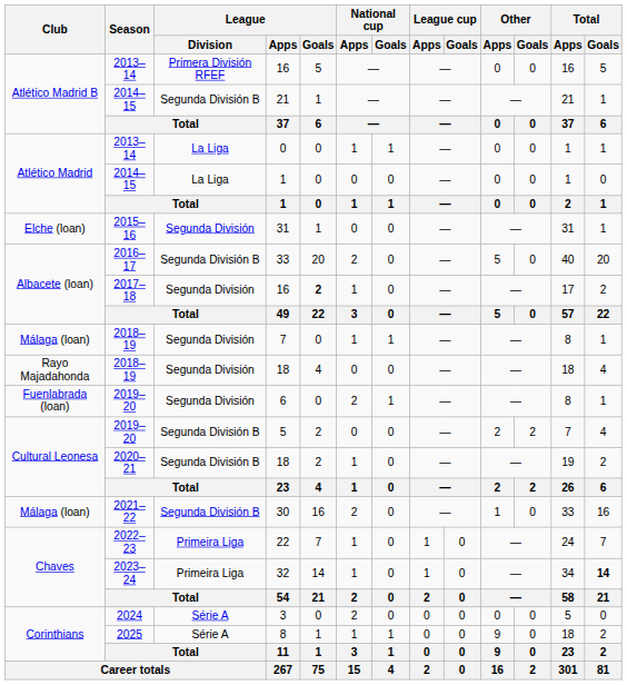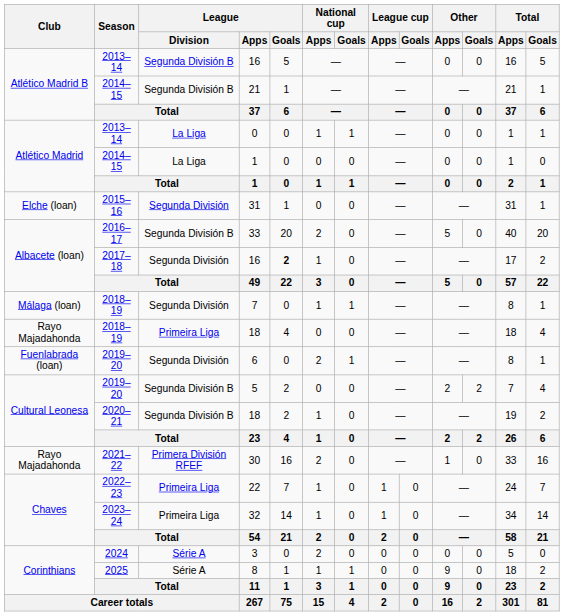2013–14 / 16 | League / Division: Primera División RFEF -> Segunda División B
2018–19 / 18 | League / Division: Segunda División -> Primeira Liga
30 | Club: Málaga (loan) -> Rayo Majadahonda
30 | League / Division: Segunda División B -> Primera División RFEF
32 | Total / Goals: bold -> normal
